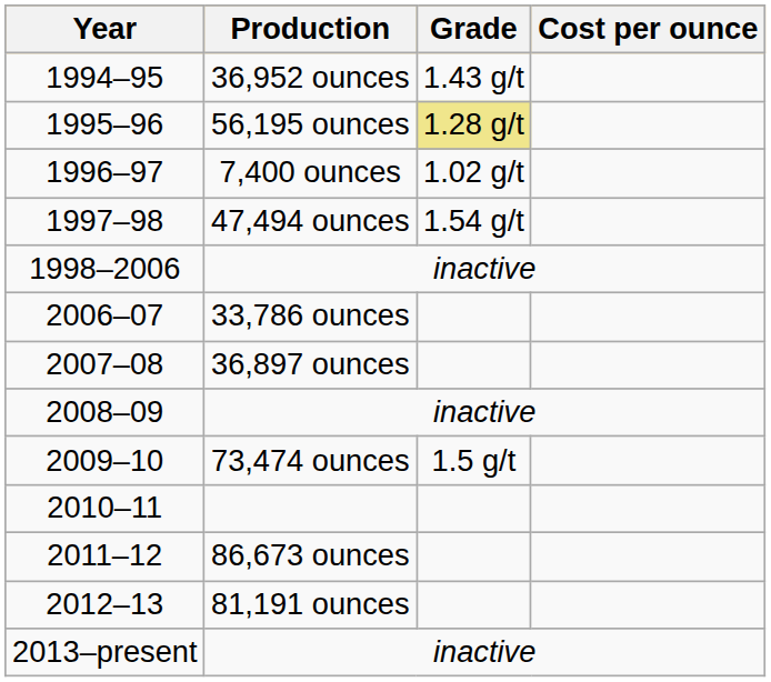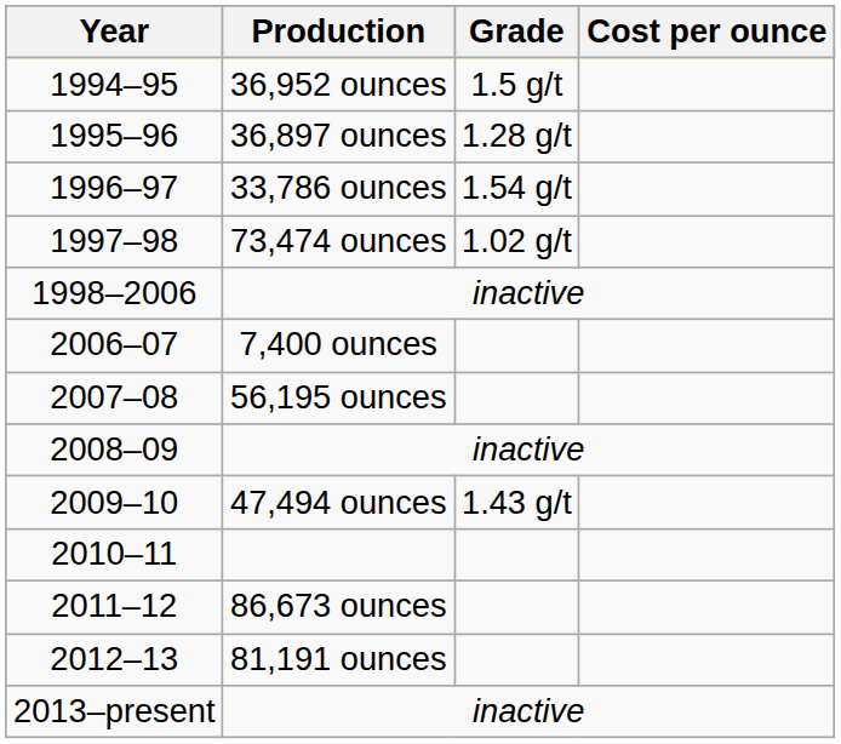1994–95 | Grade: 1.43 g/t -> 1.5 g/t
1995–96 | Production: 56,195 ounces -> 36,897 ounces
1995–96 | Grade: khaki background -> no background
1996–97 | Production: 7,400 ounces -> 33,786 ounces
1996–97 | Grade: 1.02 g/t -> 1.54 g/t
1997–98 | Production: 47,494 ounces -> 73,474 ounces
1997–98 | Grade: 1.54 g/t -> 1.02 g/t
2006–07 | Production: 33,786 ounces -> 7,400 ounces
2007–08 | Production: 36,897 ounces -> 56,195 ounces
2009–10 | Production: 73,474 ounces -> 47,494 ounces
2009–10 | Grade: 1.5 g/t -> 1.43 g/t
